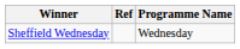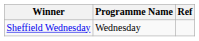columns swapped: Programme Name <-> Ref
